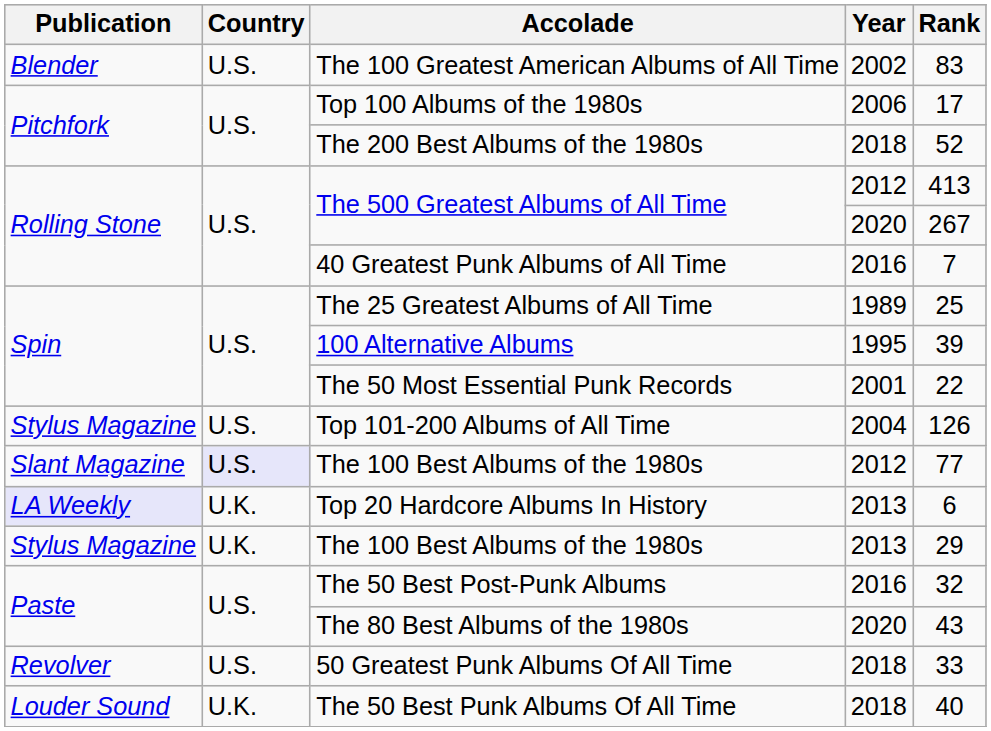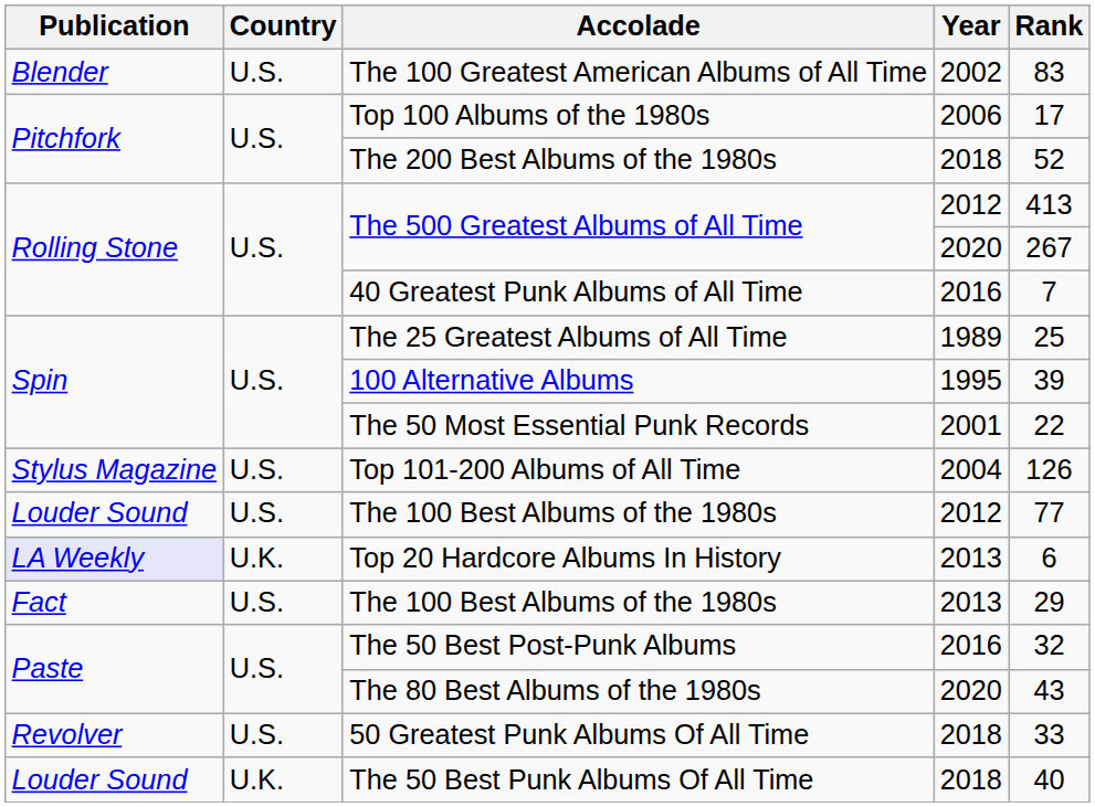The 100 Best Albums of the 1980s / 2012 | Publication: Slant Magazine -> Louder Sound
The 100 Best Albums of the 1980s / 2012 | Country: lavender background -> no background
The 100 Best Albums of the 1980s / 2013 | Publication: Stylus Magazine -> Fact
The 100 Best Albums of the 1980s / 2013 | Country: U.K. -> U.S.
